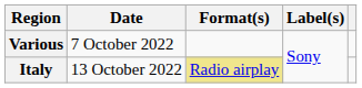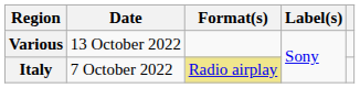Various | Date: 7 October 2022 -> 13 October 2022
Italy | Date: 13 October 2022 -> 7 October 2022
